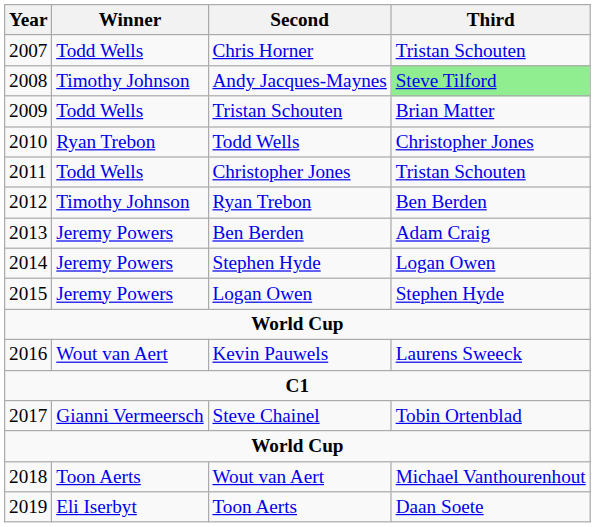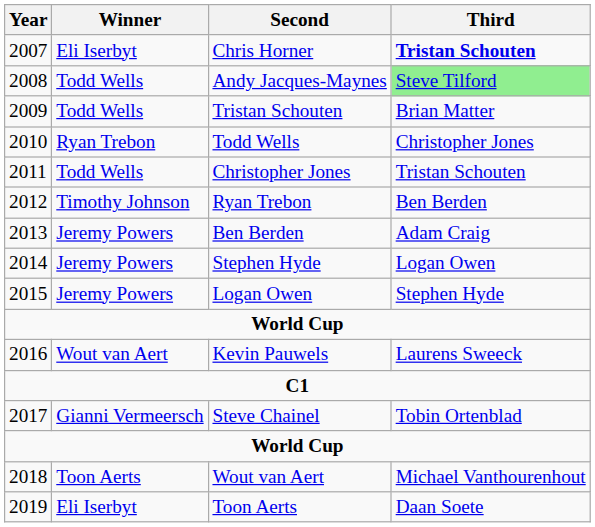Chris Horner | Winner: Todd Wells -> Eli Iserbyt
Chris Horner | Third: normal -> bold
Andy Jacques-Maynes | Winner: Timothy Johnson -> Todd Wells
